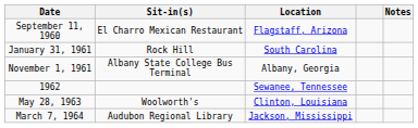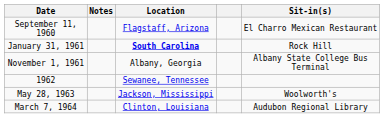columns swapped: Sit-in(s) <-> Notes
January 31, 1961 | Location: normal -> bold
May 28, 1963 | Location: Clinton, Louisiana -> Jackson, Mississippi
March 7, 1964 | Location: Jackson, Mississippi -> Clinton, Louisiana
